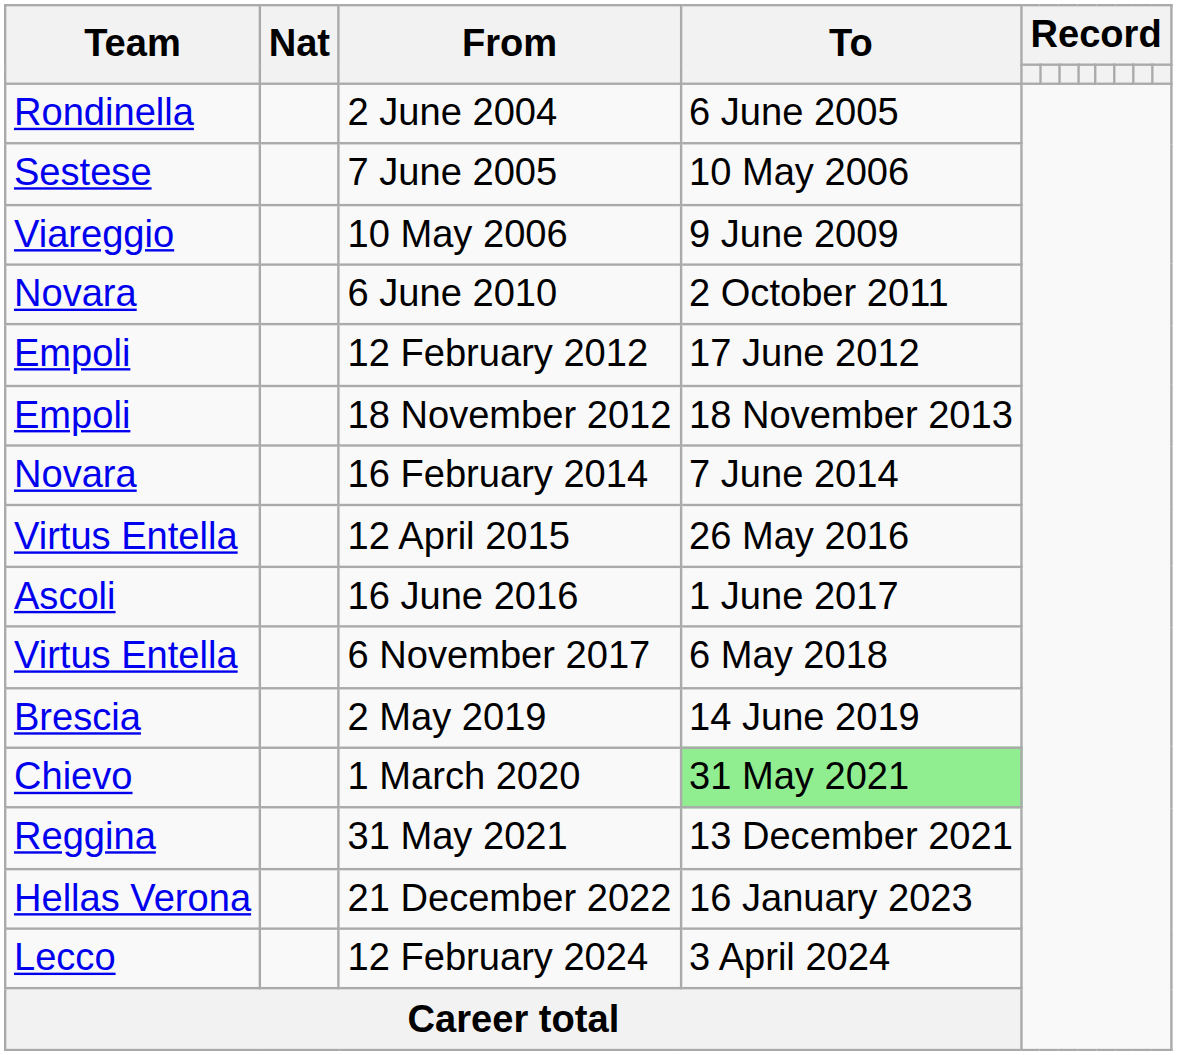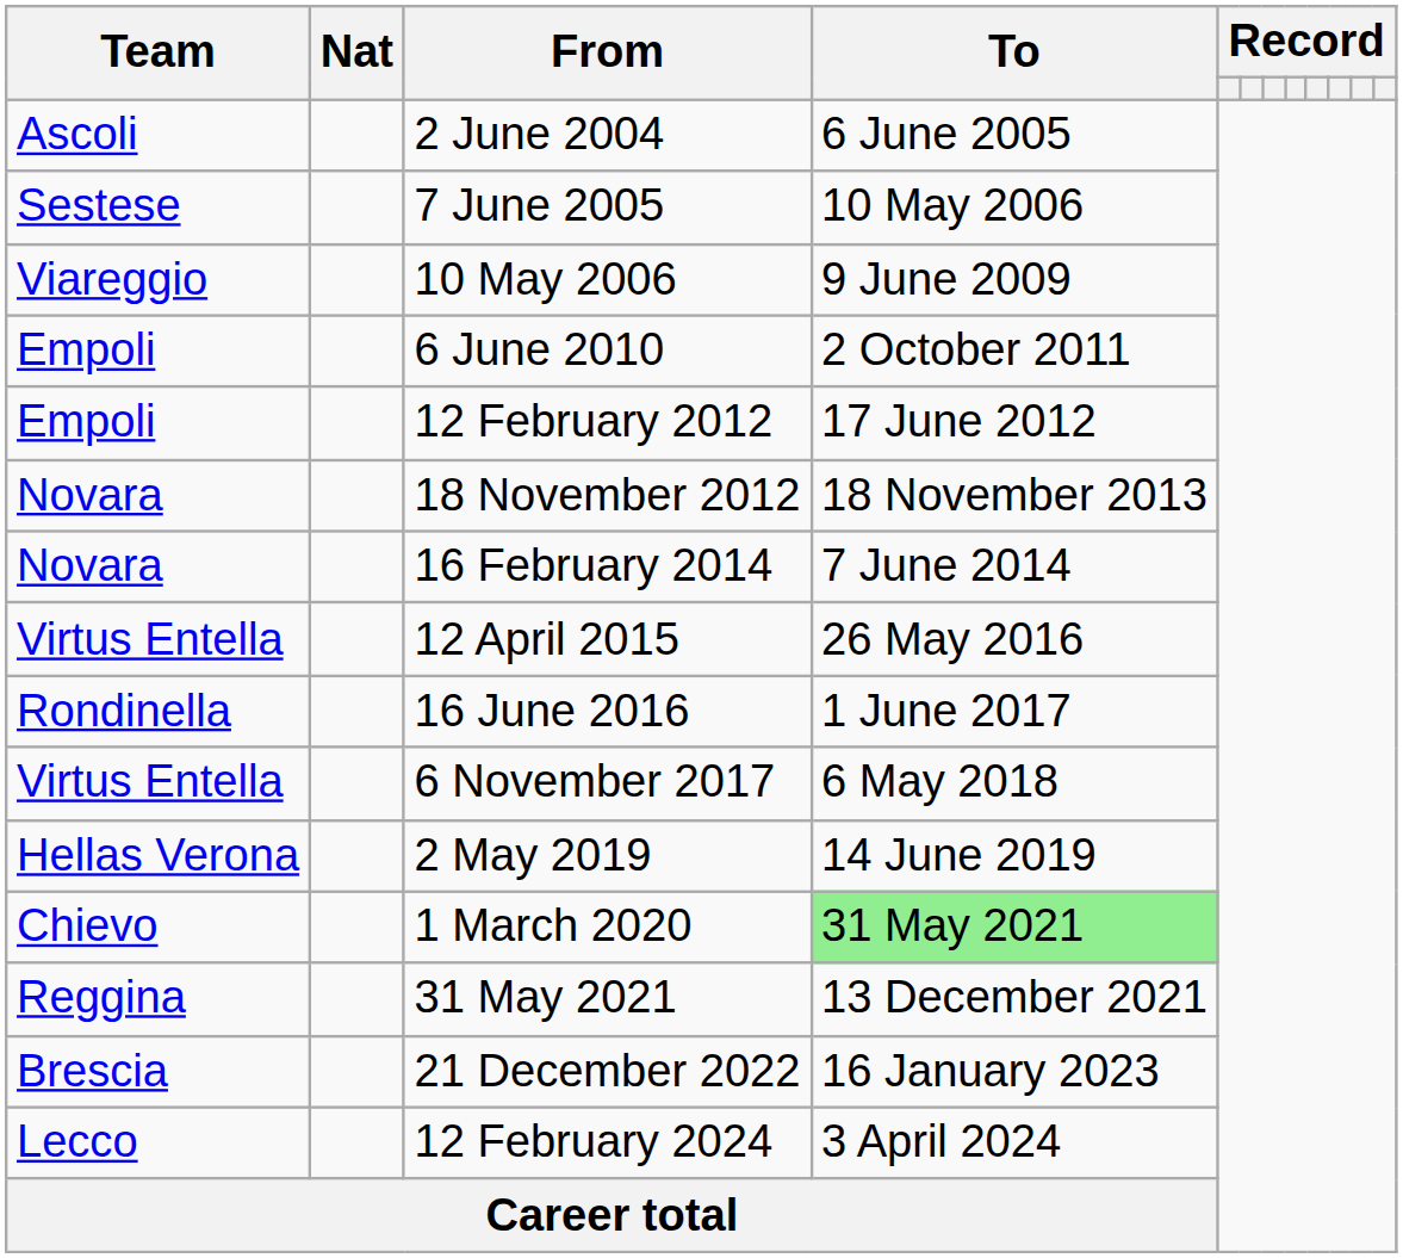2 June 2004 | Team: Rondinella -> Ascoli
6 June 2010 | Team: Novara -> Empoli
18 November 2012 | Team: Empoli -> Novara
16 June 2016 | Team: Ascoli -> Rondinella
2 May 2019 | Team: Brescia -> Hellas Verona
21 December 2022 | Team: Hellas Verona -> Brescia
